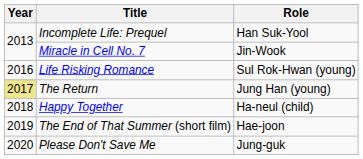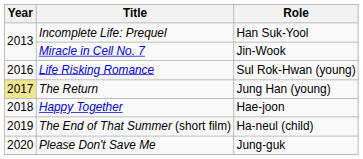Happy Together | Role: Ha-neul (child) -> Hae-joon
The End of That Summer (short film) | Role: Hae-joon -> Ha-neul (child)
